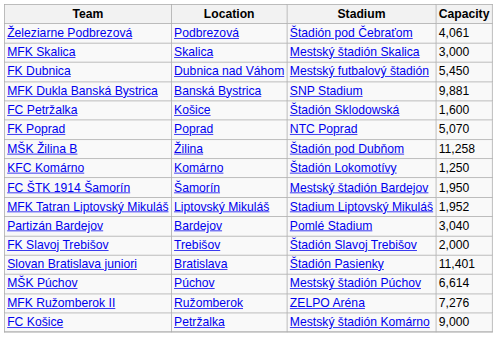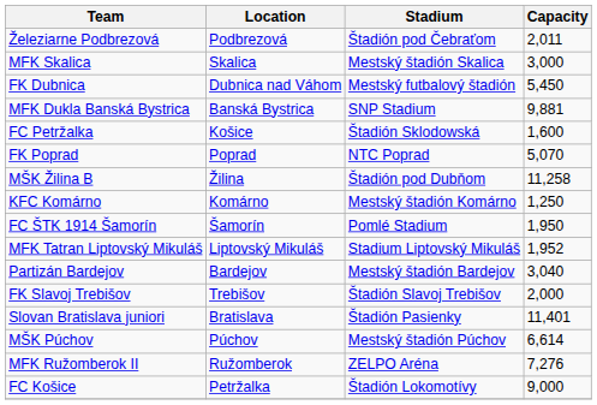Železiarne Podbrezová | Capacity: 4,061 -> 2,011
KFC Komárno | Stadium: Štadión Lokomotívy -> Mestský štadión Komárno
FC ŠTK 1914 Šamorín | Stadium: Mestský štadión Bardejov -> Pomlé Stadium
Partizán Bardejov | Stadium: Pomlé Stadium -> Mestský štadión Bardejov
FC Košice | Stadium: Mestský štadión Komárno -> Štadión Lokomotívy
